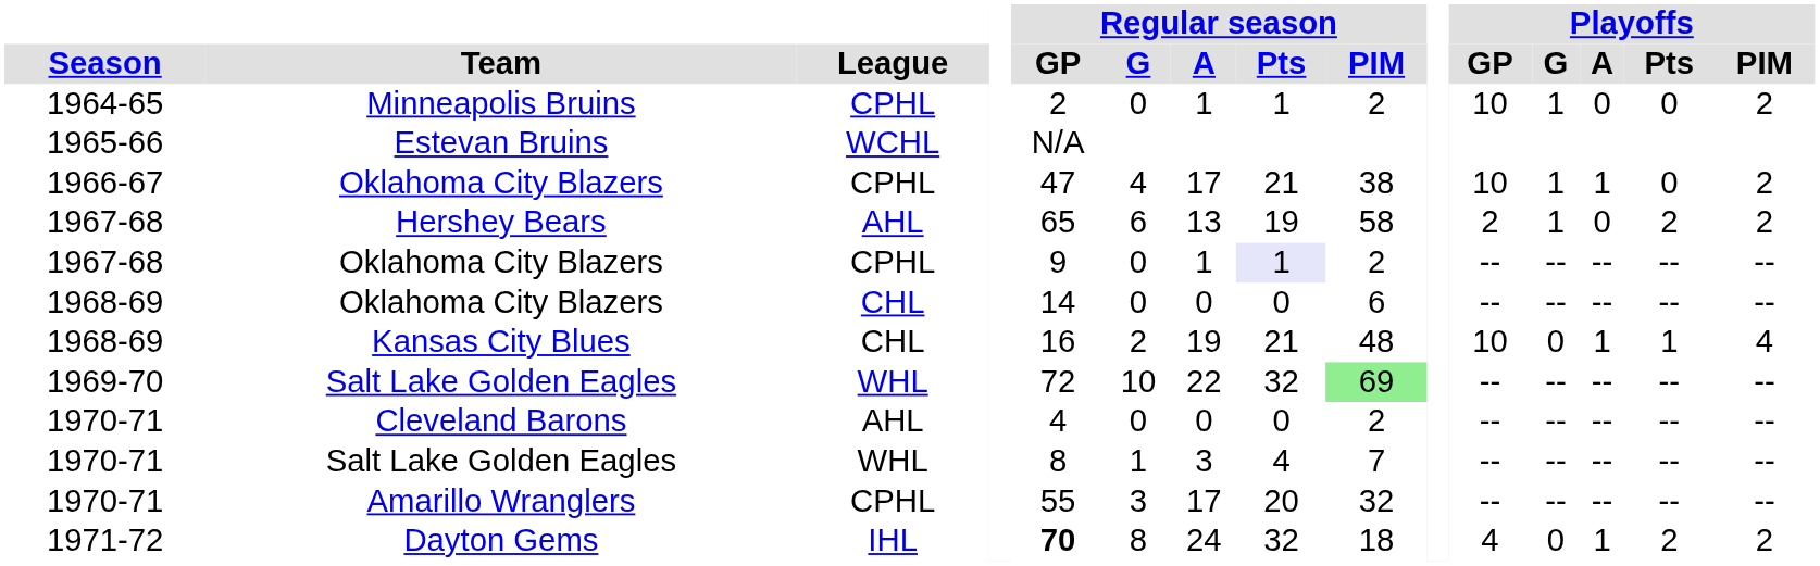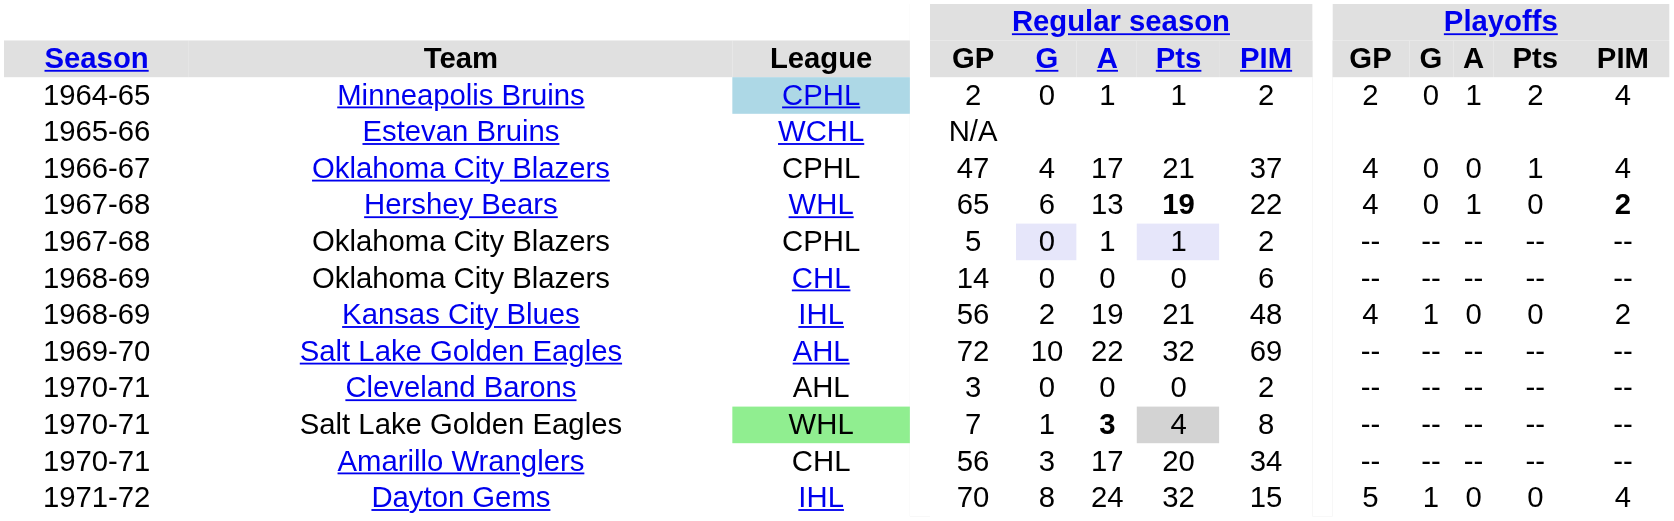Minneapolis Bruins | League: no background -> lightblue background
Minneapolis Bruins | Playoffs / GP: 10 -> 2
Minneapolis Bruins | Playoffs / G: 1 -> 0
Minneapolis Bruins | Playoffs / A: 0 -> 1
Minneapolis Bruins | Playoffs / Pts: 0 -> 2
Minneapolis Bruins | Playoffs / PIM: 2 -> 4
1966-67 / Oklahoma City Blazers | Regular season / PIM: 38 -> 37
1966-67 / Oklahoma City Blazers | Playoffs / GP: 10 -> 4
1966-67 / Oklahoma City Blazers | Playoffs / G: 1 -> 0
1966-67 / Oklahoma City Blazers | Playoffs / A: 1 -> 0
1966-67 / Oklahoma City Blazers | Playoffs / Pts: 0 -> 1
1966-67 / Oklahoma City Blazers | Playoffs / PIM: 2 -> 4
Hershey Bears | League: AHL -> WHL
Hershey Bears | Regular season / Pts: normal -> bold
Hershey Bears | Regular season / PIM: 58 -> 22
Hershey Bears | Playoffs / GP: 2 -> 4
Hershey Bears | Playoffs / G: 1 -> 0
Hershey Bears | Playoffs / A: 0 -> 1
Hershey Bears | Playoffs / Pts: 2 -> 0
Hershey Bears | Playoffs / PIM: normal -> bold
1967-68 / Oklahoma City Blazers | Regular season / GP: 9 -> 5
1967-68 / Oklahoma City Blazers | Regular season / G: no background -> lavender background
Kansas City Blues | League: CHL -> IHL
Kansas City Blues | Regular season / GP: 16 -> 56
Kansas City Blues | Playoffs / GP: 10 -> 4
Kansas City Blues | Playoffs / G: 0 -> 1
Kansas City Blues | Playoffs / A: 1 -> 0
Kansas City Blues | Playoffs / Pts: 1 -> 0
Kansas City Blues | Playoffs / PIM: 4 -> 2
1969-70 / Salt Lake Golden Eagles | League: WHL -> AHL
1969-70 / Salt Lake Golden Eagles | Regular season / PIM: lightgreen background -> no background
Cleveland Barons | Regular season / GP: 4 -> 3
1970-71 / Salt Lake Golden Eagles | League: no background -> lightgreen background
1970-71 / Salt Lake Golden Eagles | Regular season / GP: 8 -> 7
1970-71 / Salt Lake Golden Eagles | Regular season / A: normal -> bold
1970-71 / Salt Lake Golden Eagles | Regular season / Pts: no background -> lightgrey background
1970-71 / Salt Lake Golden Eagles | Regular season / PIM: 7 -> 8
Amarillo Wranglers | League: CPHL -> CHL
Amarillo Wranglers | Regular season / GP: 55 -> 56
Amarillo Wranglers | Regular season / PIM: 32 -> 34
Dayton Gems | Regular season / GP: bold -> normal
Dayton Gems | Regular season / PIM: 18 -> 15
Dayton Gems | Playoffs / GP: 4 -> 5
Dayton Gems | Playoffs / G: 0 -> 1
Dayton Gems | Playoffs / A: 1 -> 0
Dayton Gems | Playoffs / Pts: 2 -> 0
Dayton Gems | Playoffs / PIM: 2 -> 4
